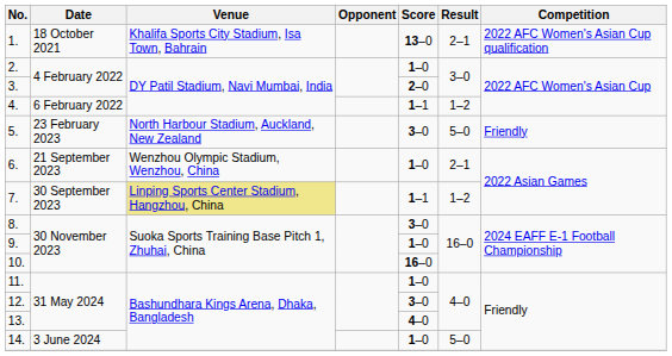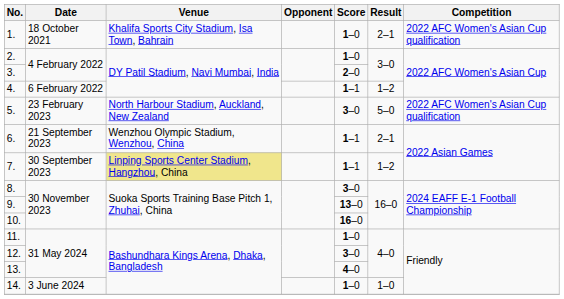1. | Score: 13–0 -> 1–0
5. | Competition: Friendly -> 2022 AFC Women's Asian Cup qualification
6. | Score: 1–0 -> 1–1
9. | Score: 1–0 -> 13–0
14. | Result: 5–0 -> 1–0
